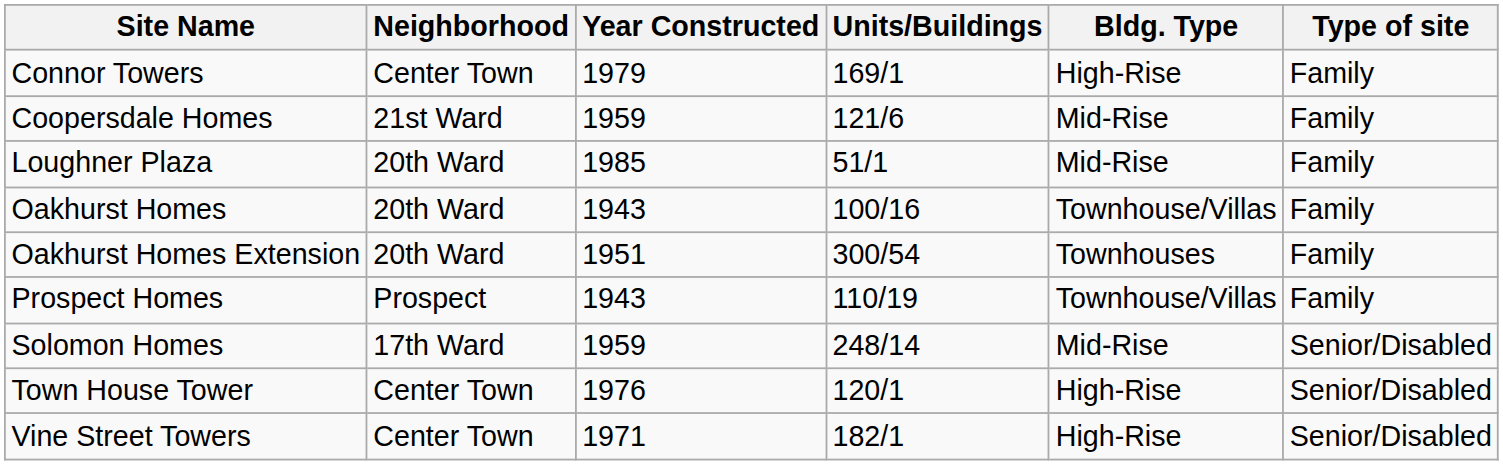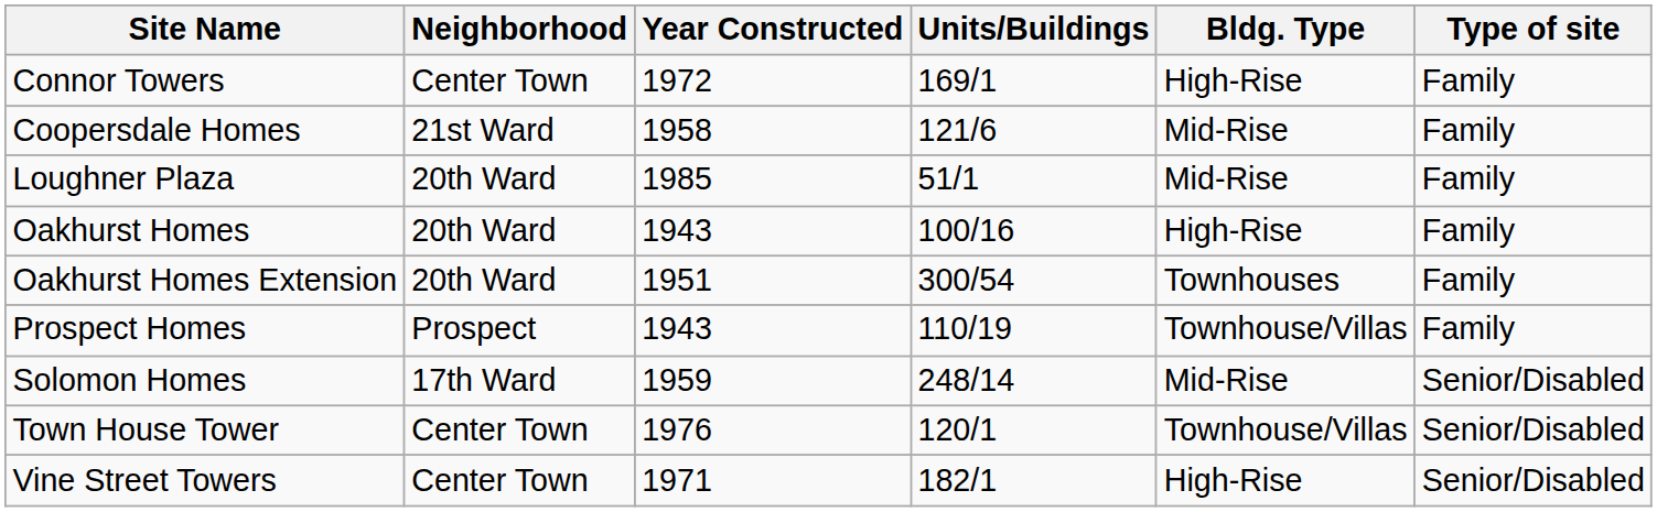Connor Towers | Year Constructed: 1979 -> 1972
Coopersdale Homes | Year Constructed: 1959 -> 1958
Oakhurst Homes | Bldg. Type: Townhouse/Villas -> High-Rise
Town House Tower | Bldg. Type: High-Rise -> Townhouse/Villas
